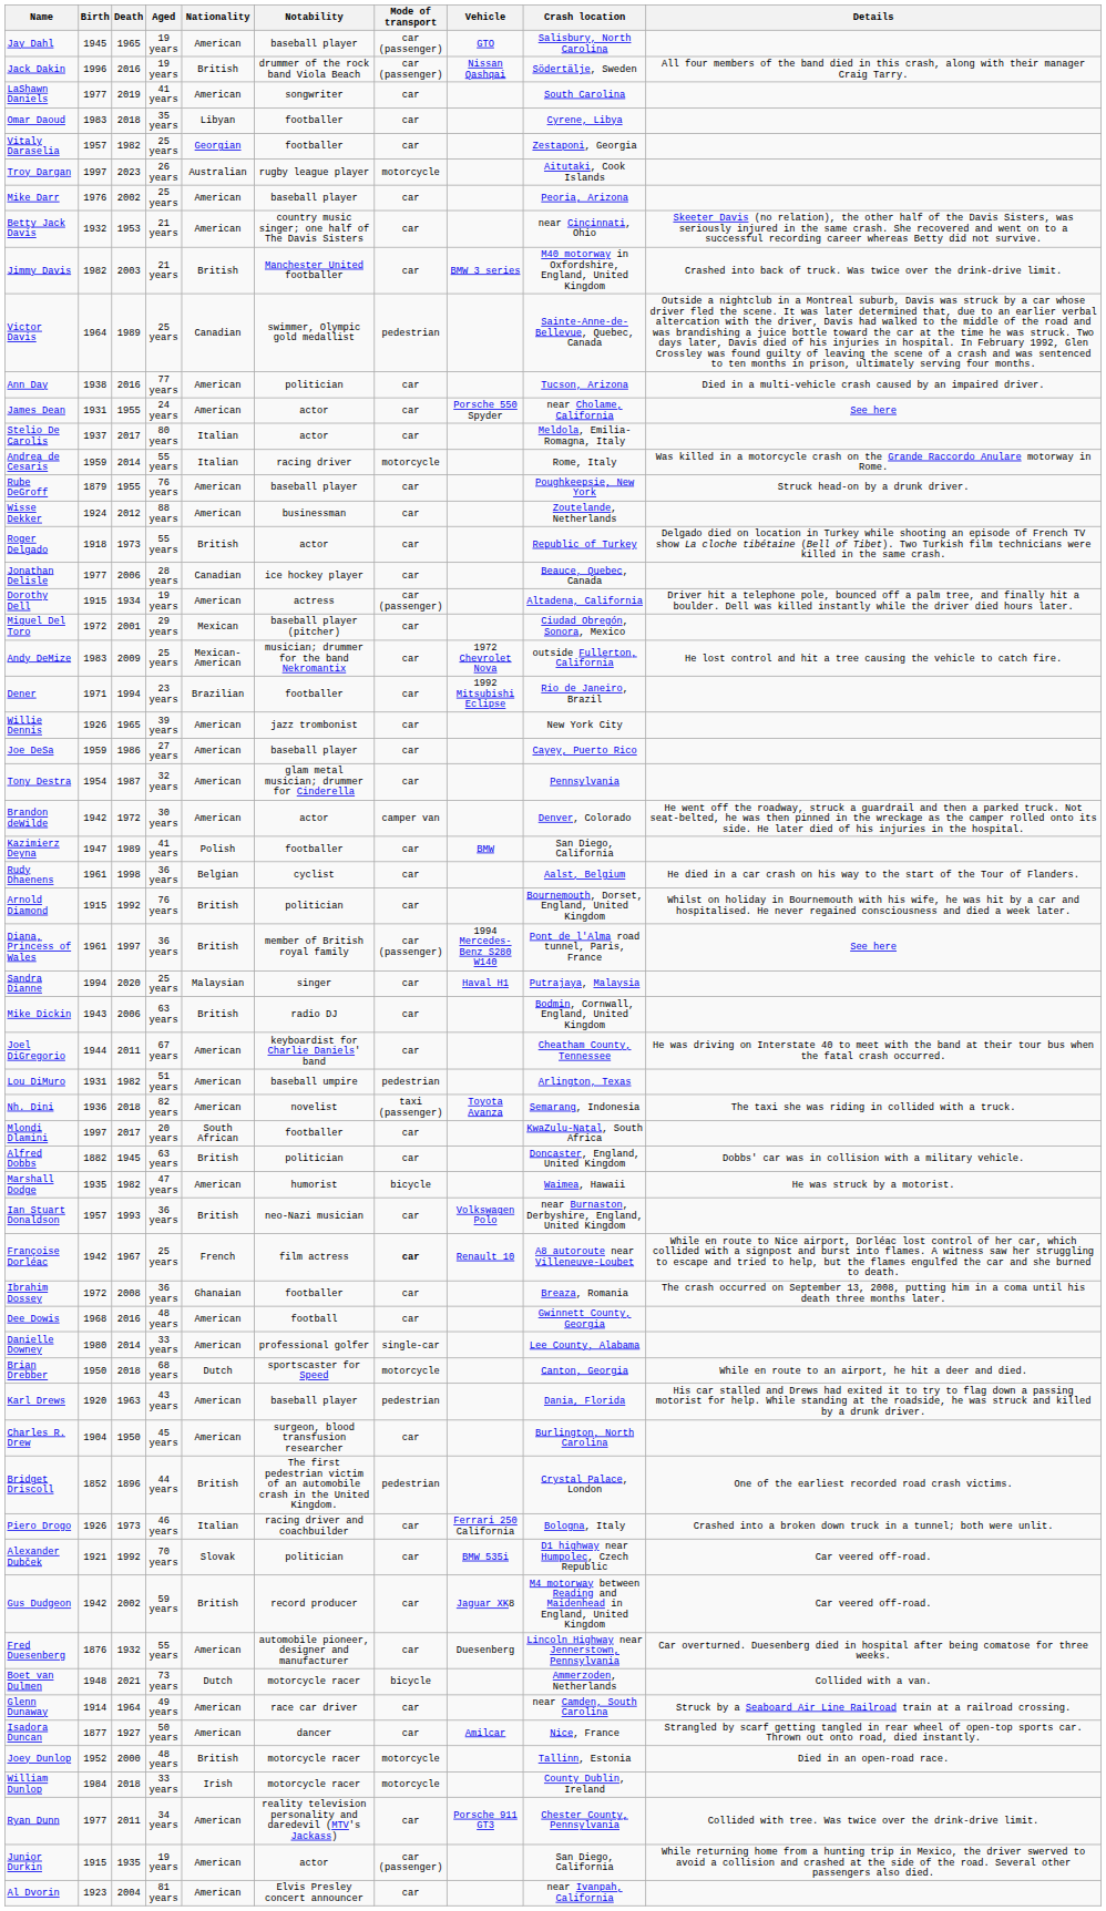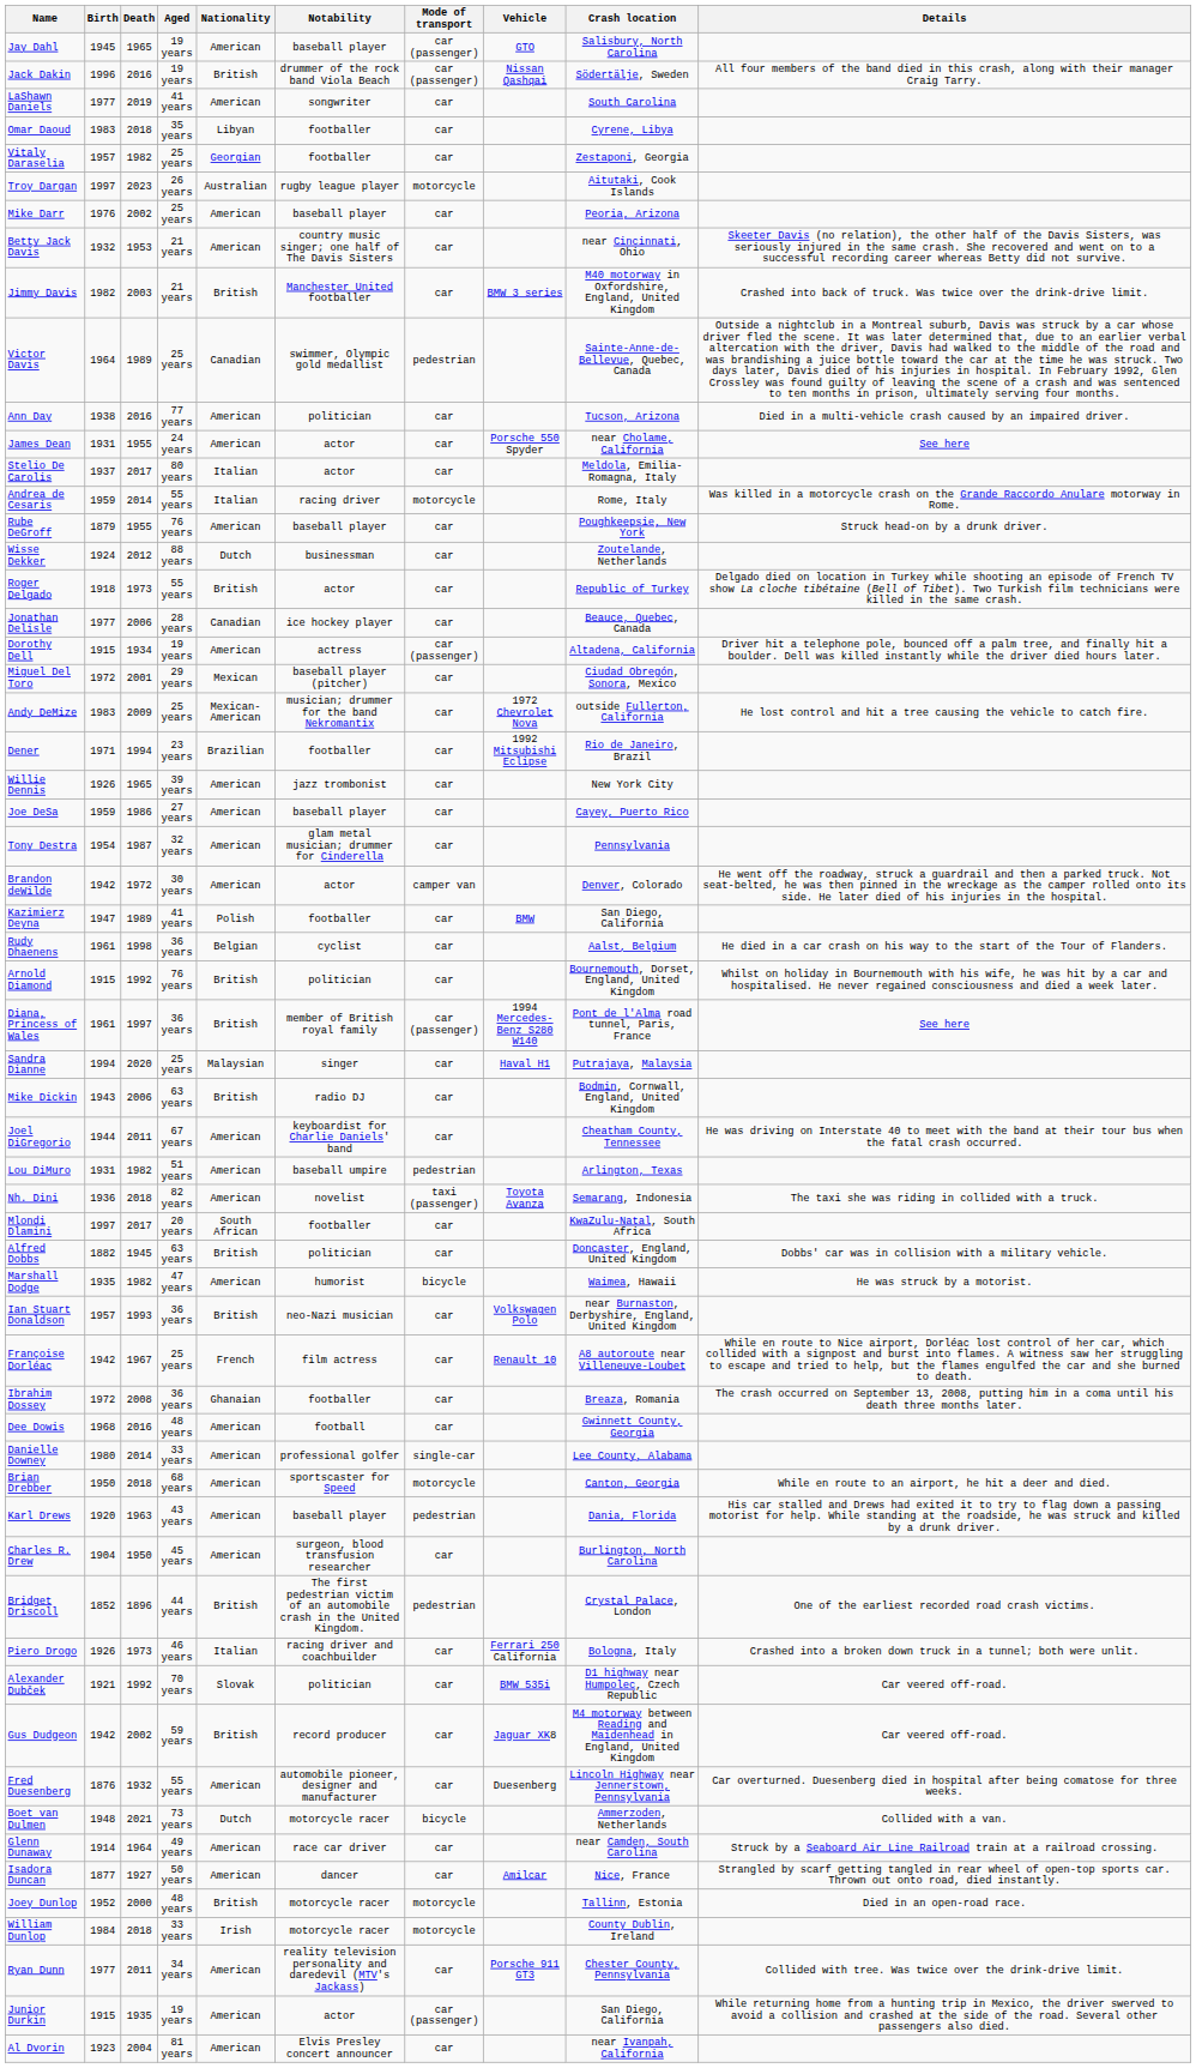Wisse Dekker | Nationality: American -> Dutch
Françoise Dorléac | Mode of transport: bold -> normal
Brian Drebber | Nationality: Dutch -> American
